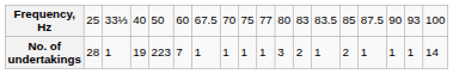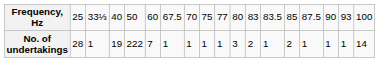No. of undertakings | column 5: 223 -> 222
